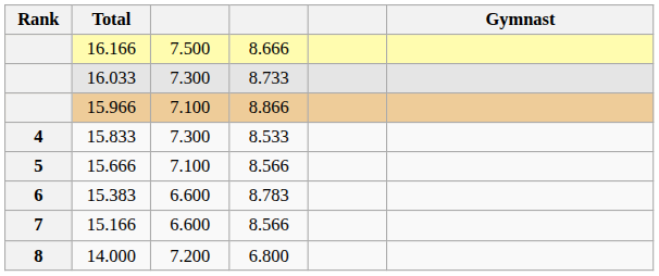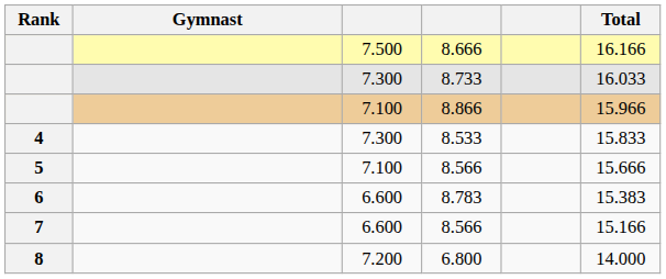columns swapped: Gymnast <-> Total
